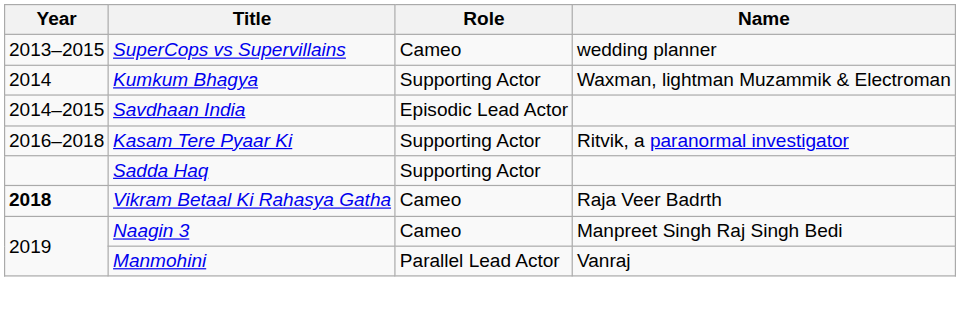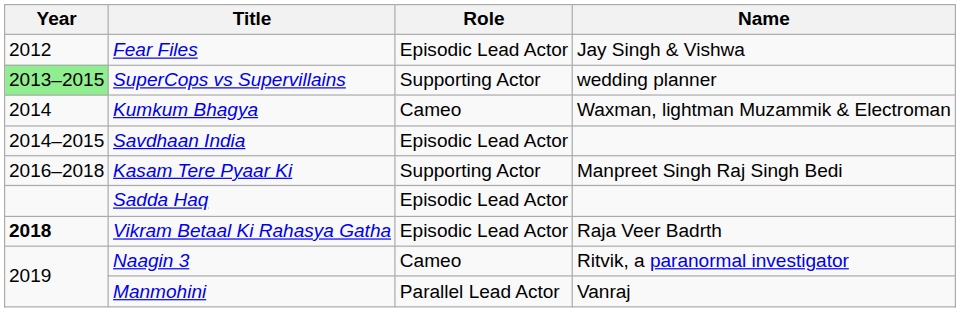+ row: 2012 | Fear Files | Episodic Lead Actor | Jay Singh & Vishwa
SuperCops vs Supervillains | Year: no background -> lightgreen background
SuperCops vs Supervillains | Role: Cameo -> Supporting Actor
Kumkum Bhagya | Role: Supporting Actor -> Cameo
Kasam Tere Pyaar Ki | Name: Ritvik, a paranormal investigator -> Manpreet Singh Raj Singh Bedi
Sadda Haq | Role: Supporting Actor -> Episodic Lead Actor
Vikram Betaal Ki Rahasya Gatha | Role: Cameo -> Episodic Lead Actor
Naagin 3 | Name: Manpreet Singh Raj Singh Bedi -> Ritvik, a paranormal investigator
